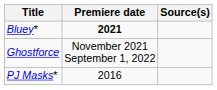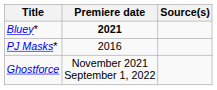rows swapped: Ghostforce <-> PJ Masks*
